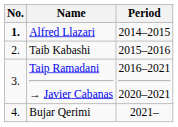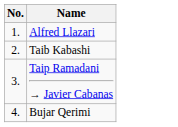- column: Period | 2014–2015 | 2015–2016 | 2016–2021 2020–2021 | 2021–
Alfred Llazari | No.: bold -> normal
